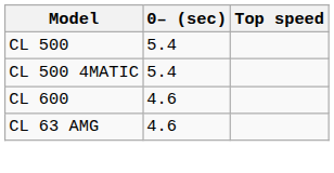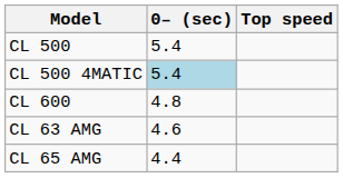CL 500 4MATIC | 0– (sec): no background -> lightblue background
CL 600 | 0– (sec): 4.6 -> 4.8
+ row: CL 65 AMG | 4.4
